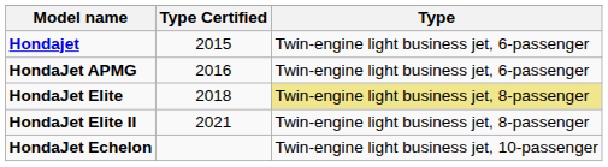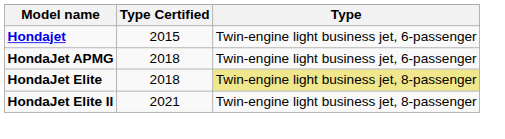HondaJet APMG | Type Certified: 2016 -> 2018
- row: HondaJet Echelon | Twin-engine light business jet, 10-passenger
